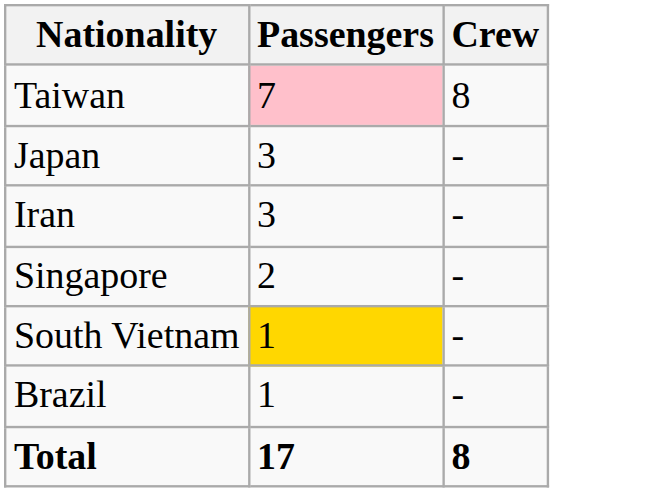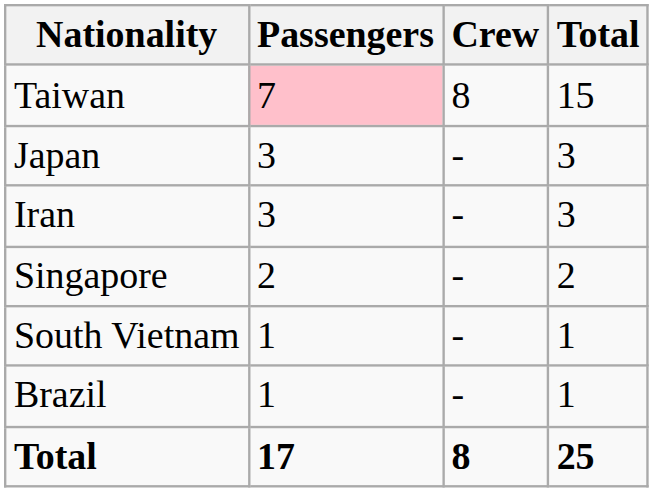+ column: Total | 15 | 3 | 3 | 2 | 1 | 1 | 25
South Vietnam | Passengers: gold background -> no background
